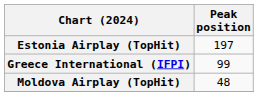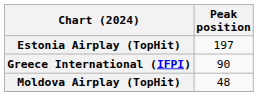Greece International (IFPI) | Peak position: 99 -> 90
